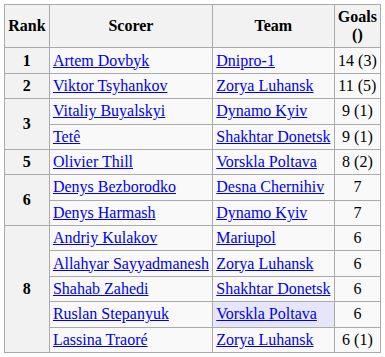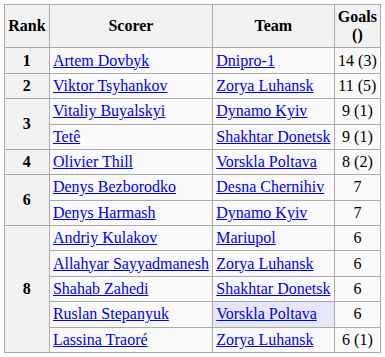Olivier Thill | Rank: 5 -> 4
